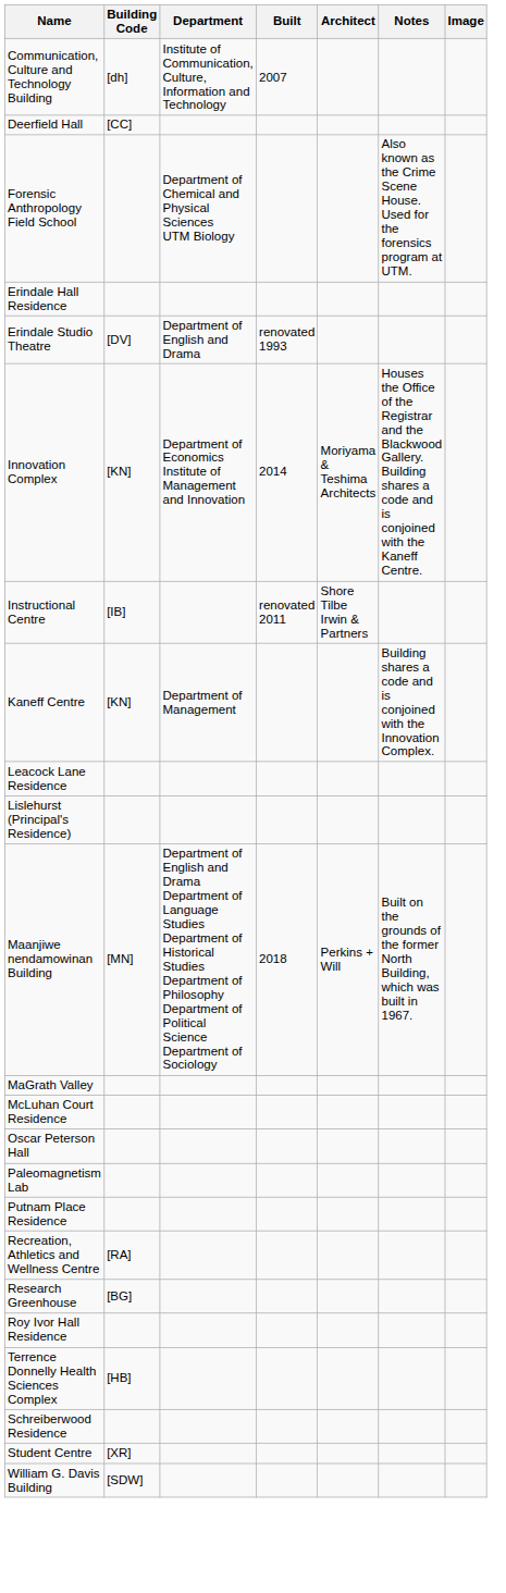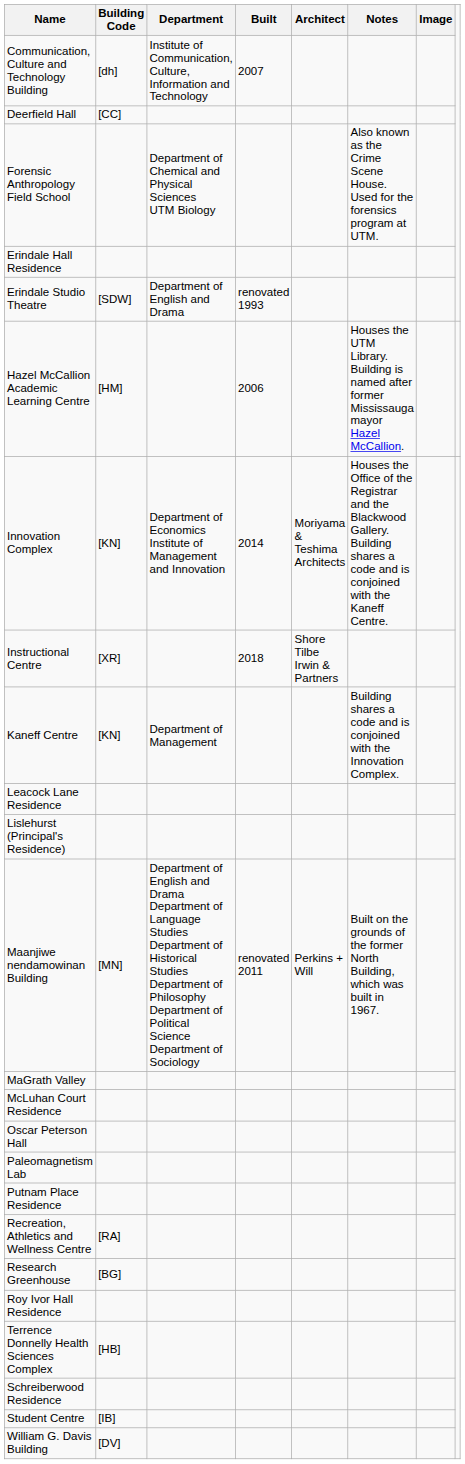Erindale Studio Theatre | Building Code: [DV] -> [SDW]
+ row: Hazel McCallion Academic Learning Centre | [HM] | 2006 | Houses the UTM Library. Building is named after former Mississauga mayor Hazel McCallion.
Instructional Centre | Building Code: [IB] -> [XR]
Instructional Centre | Built: renovated 2011 -> 2018
Maanjiwe nendamowinan Building | Built: 2018 -> renovated 2011
Student Centre | Building Code: [XR] -> [IB]
William G. Davis Building | Building Code: [SDW] -> [DV]
